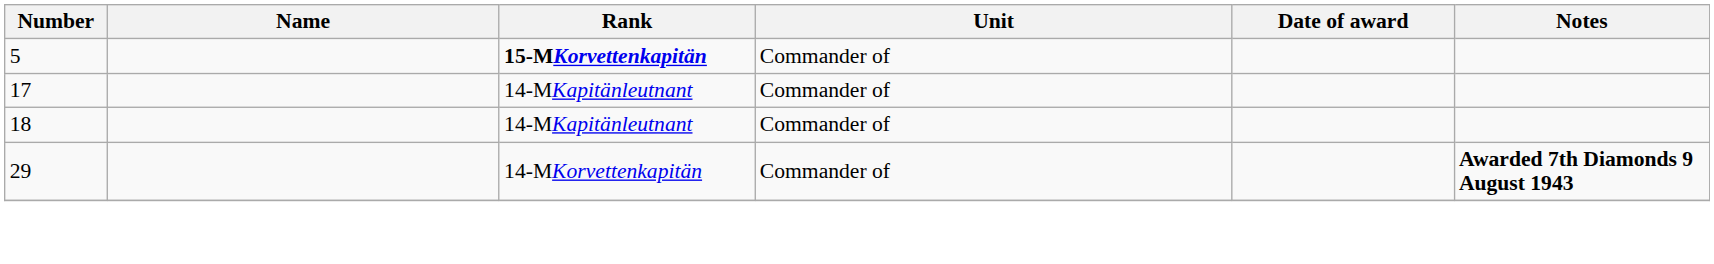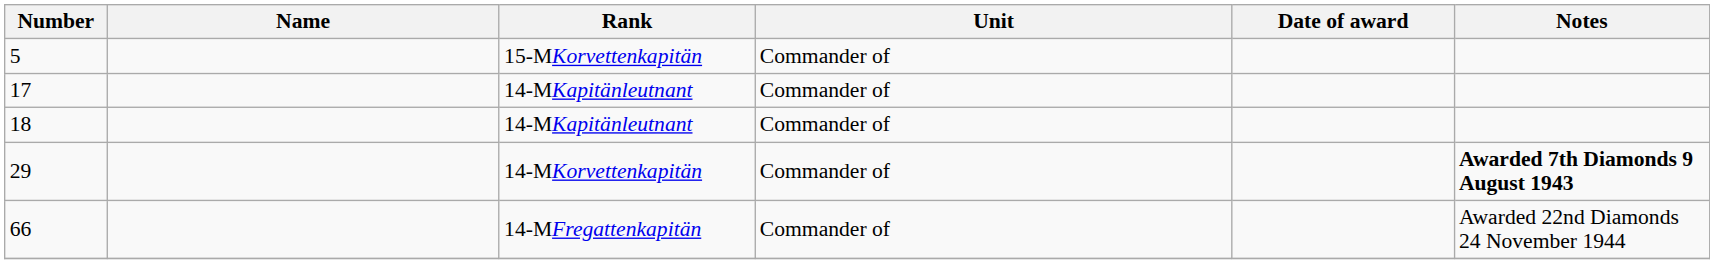5 | Rank: bold -> normal
+ row: 66 | 14-MFregattenkapitän | Commander of | Awarded 22nd Diamonds 24 November 1944
